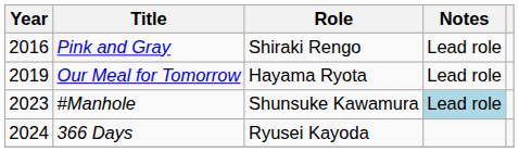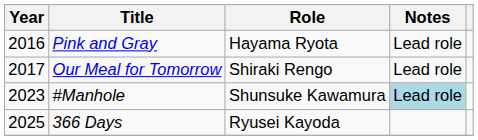Pink and Gray | Role: Shiraki Rengo -> Hayama Ryota
Our Meal for Tomorrow | Year: 2019 -> 2017
Our Meal for Tomorrow | Role: Hayama Ryota -> Shiraki Rengo
366 Days | Year: 2024 -> 2025
